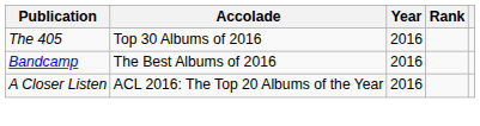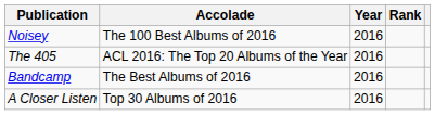+ row: Noisey | The 100 Best Albums of 2016 | 2016
The 405 | Accolade: Top 30 Albums of 2016 -> ACL 2016: The Top 20 Albums of the Year
A Closer Listen | Accolade: ACL 2016: The Top 20 Albums of the Year -> Top 30 Albums of 2016
